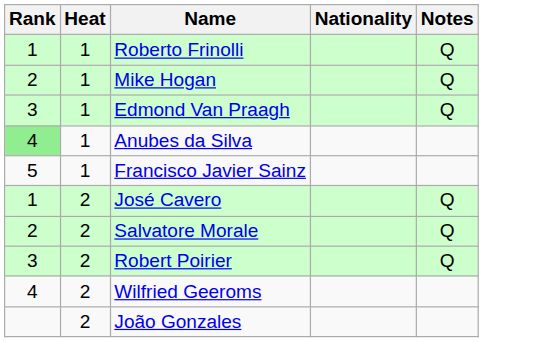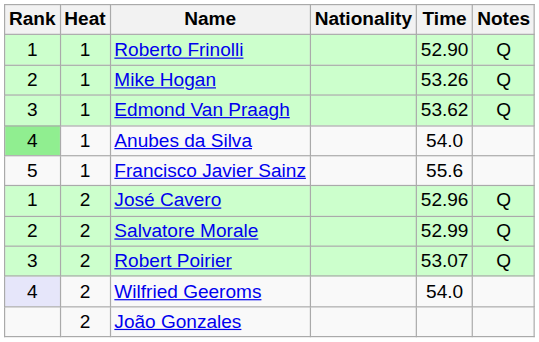+ column: Time | 52.90 | 53.26 | 53.62 | 54.0 | 55.6 | 52.96 | 52.99 | 53.07 | 54.0
Wilfried Geeroms | Rank: no background -> lavender background
